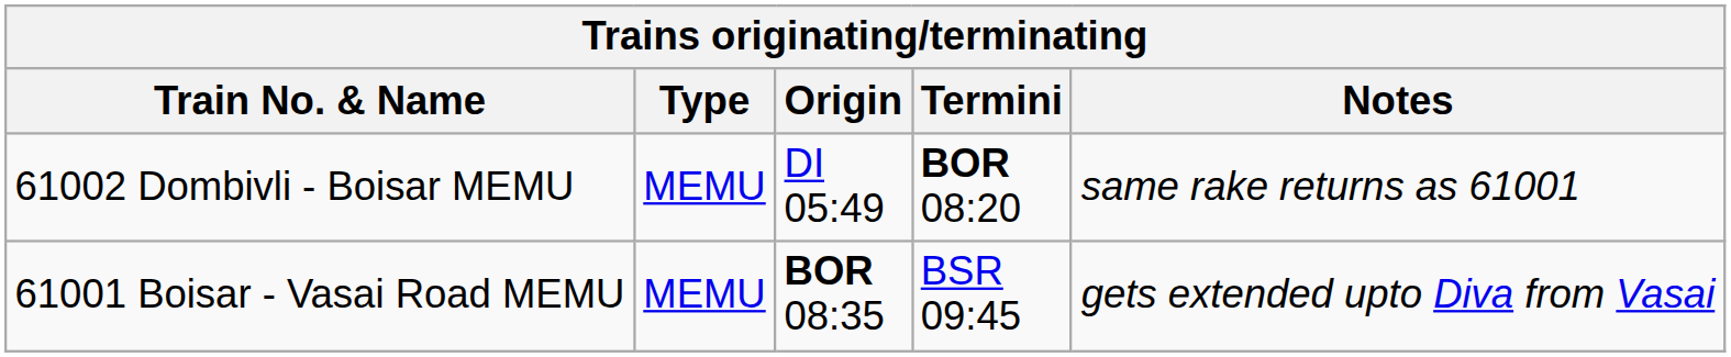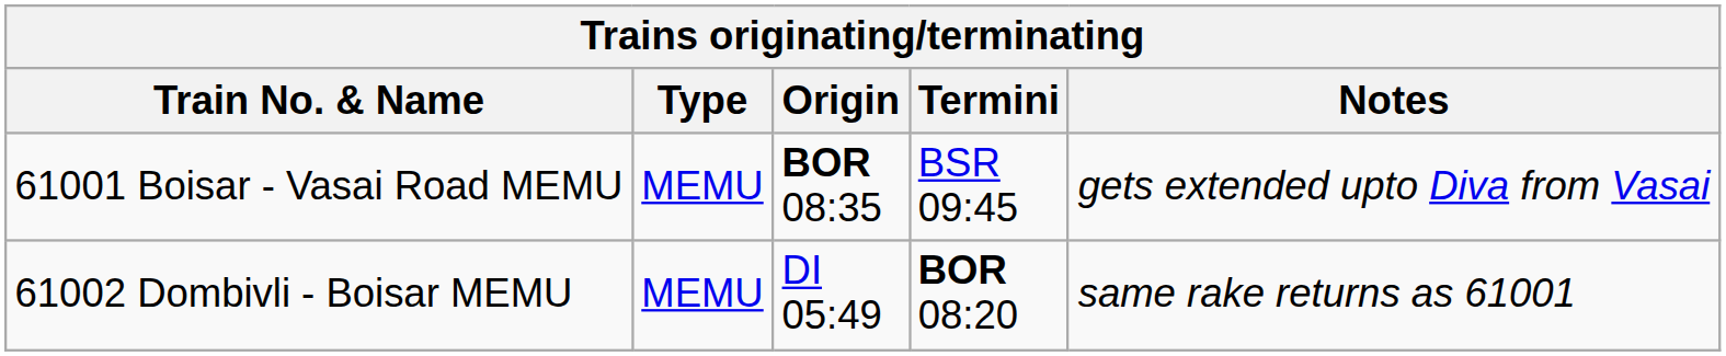rows swapped: 61002 Dombivli - Boisar MEMU <-> 61001 Boisar - Vasai Road MEMU
